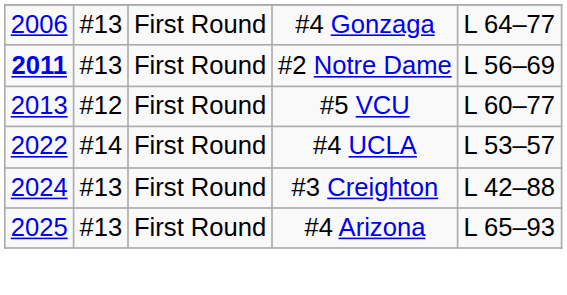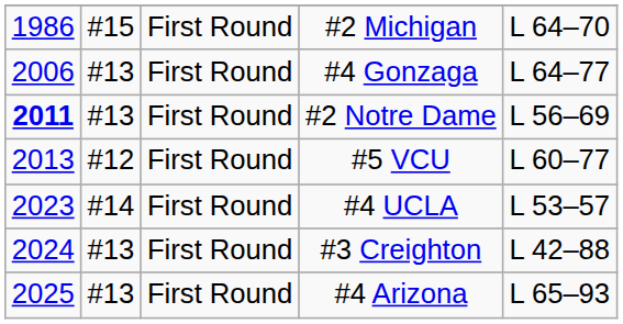+ row: 1986 | #15 | First Round | #2 Michigan | L 64–70
#4 UCLA | column 1: 2022 -> 2023
